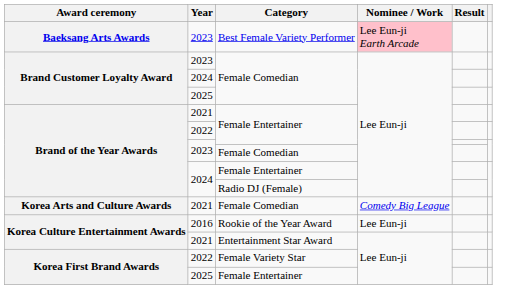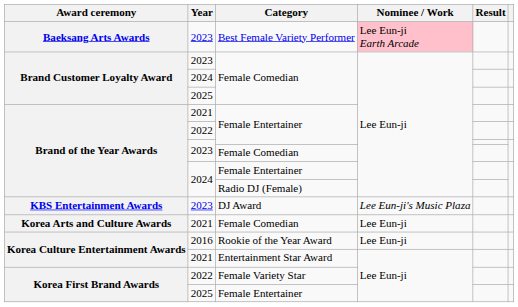+ row: KBS Entertainment Awards | 2023 | DJ Award | Lee Eun-ji's Music Plaza
2021 / Female Comedian | Nominee / Work: Comedy Big League -> Lee Eun-ji
